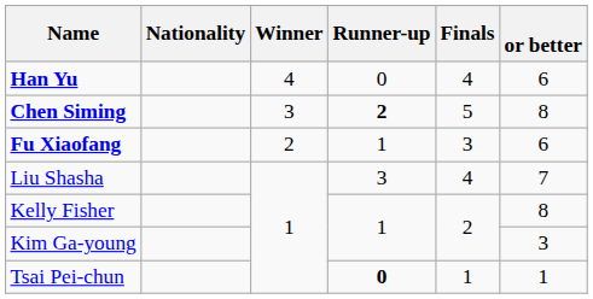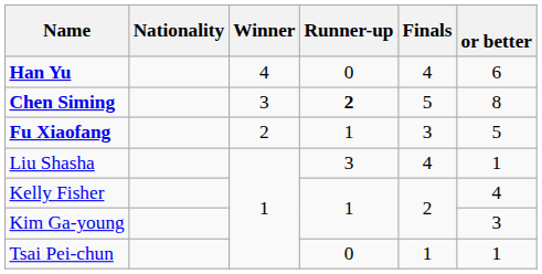Fu Xiaofang | or better: 6 -> 5
Liu Shasha | or better: 7 -> 1
Kelly Fisher | or better: 8 -> 4
Tsai Pei-chun | Runner-up: bold -> normal
